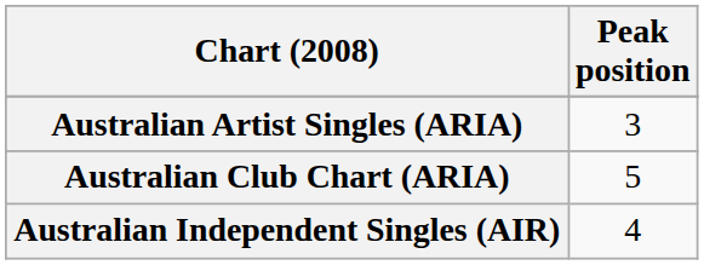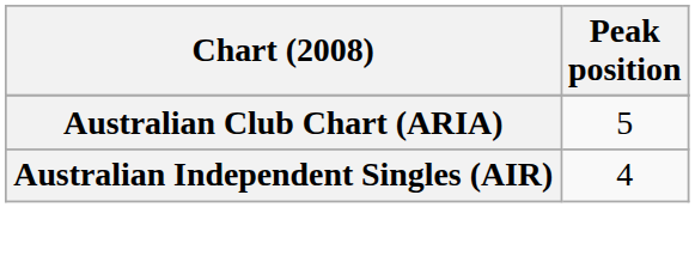- row: Australian Artist Singles (ARIA) | 3
